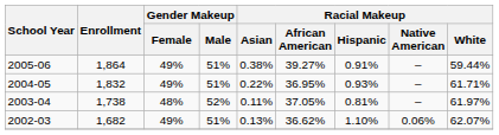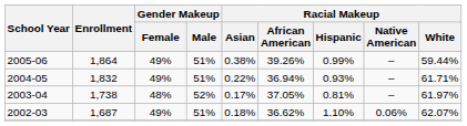2005-06 | Racial Makeup / African American: 39.27% -> 39.26%
2005-06 | Racial Makeup / Hispanic: 0.91% -> 0.99%
2004-05 | Racial Makeup / African American: 36.95% -> 36.94%
2003-04 | Racial Makeup / Asian: 0.11% -> 0.17%
2002-03 | Enrollment: 1,682 -> 1,687
2002-03 | Racial Makeup / Asian: 0.13% -> 0.18%
